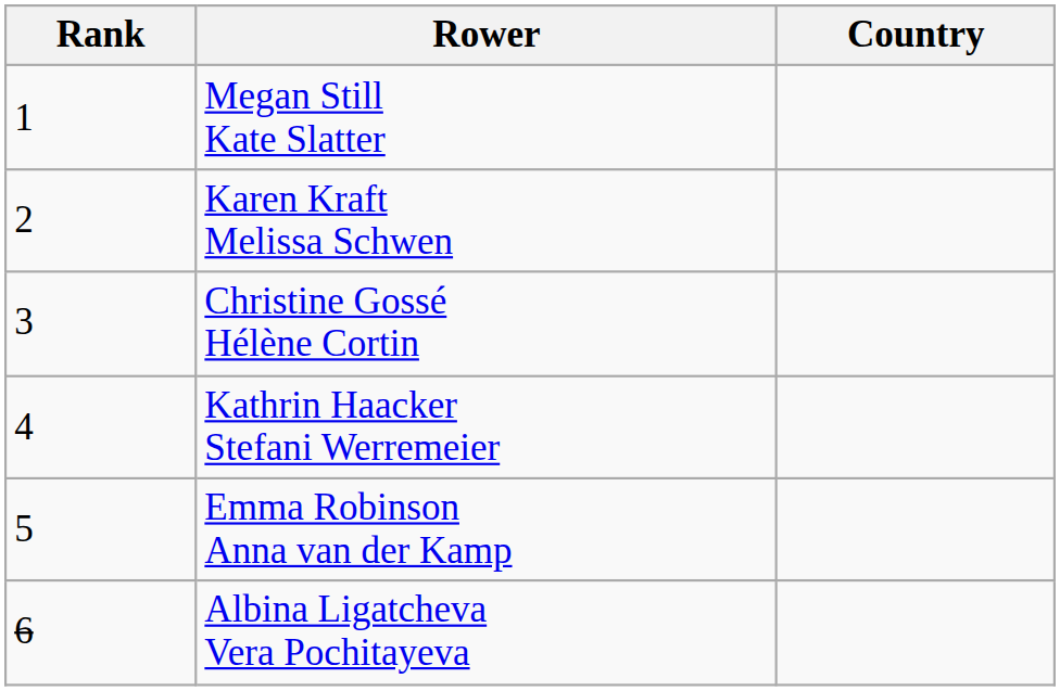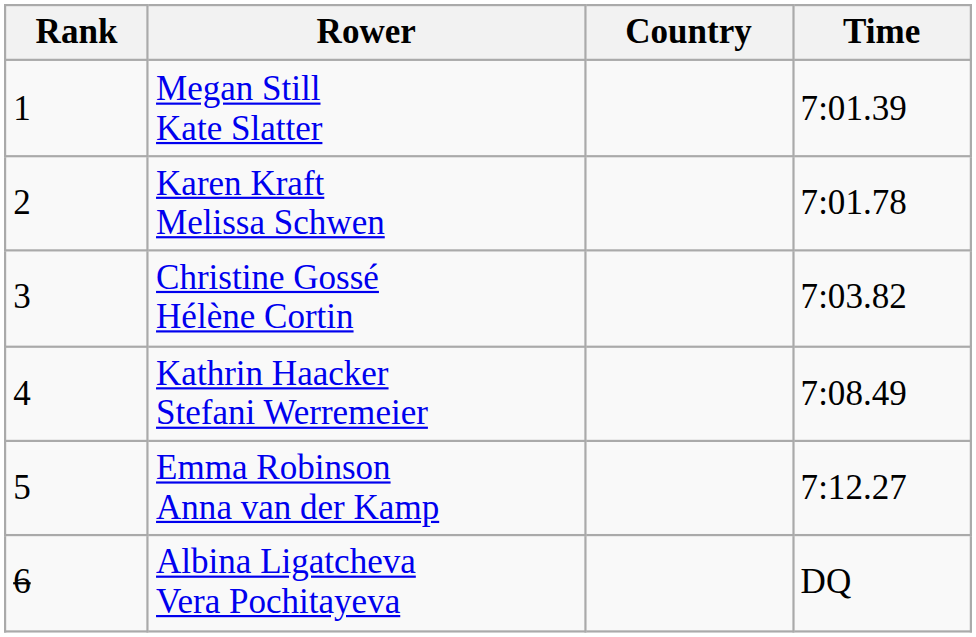+ column: Time | 7:01.39 | 7:01.78 | 7:03.82 | 7:08.49 | 7:12.27 | DQ
